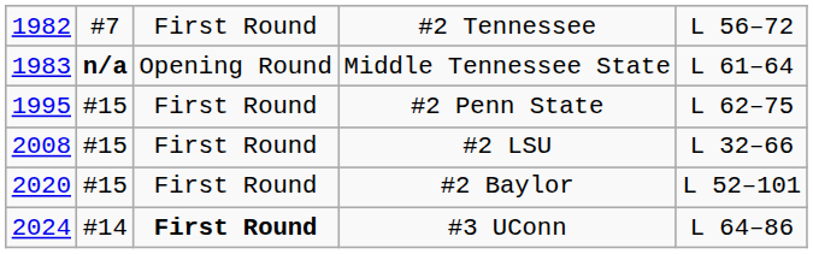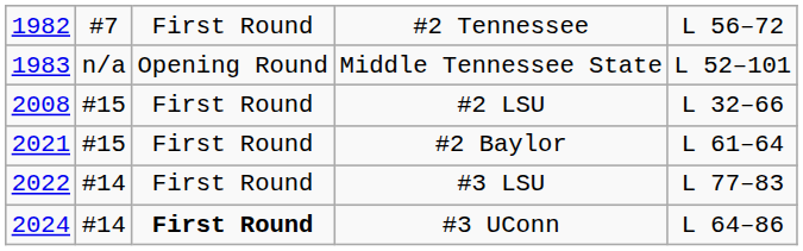Middle Tennessee State | column 2: bold -> normal
Middle Tennessee State | column 5: L 61–64 -> L 52–101
- row: 1995 | #15 | First Round | #2 Penn State | L 62–75
#2 Baylor | column 1: 2020 -> 2021
#2 Baylor | column 5: L 52–101 -> L 61–64
+ row: 2022 | #14 | First Round | #3 LSU | L 77–83
